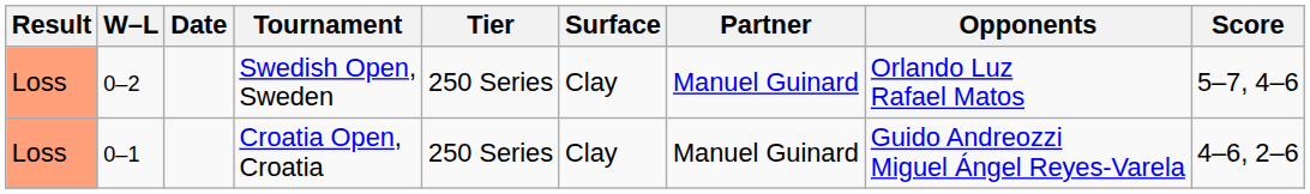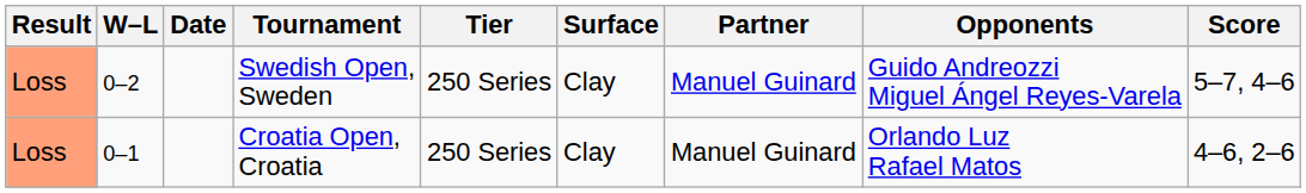Swedish Open, Sweden | Opponents: Orlando Luz Rafael Matos -> Guido Andreozzi Miguel Ángel Reyes-Varela
Croatia Open, Croatia | Opponents: Guido Andreozzi Miguel Ángel Reyes-Varela -> Orlando Luz Rafael Matos
